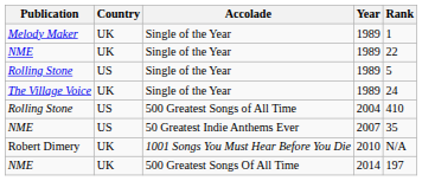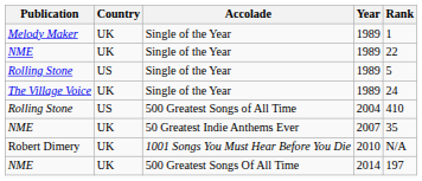NME / 50 Greatest Indie Anthems Ever | Country: US -> UK
